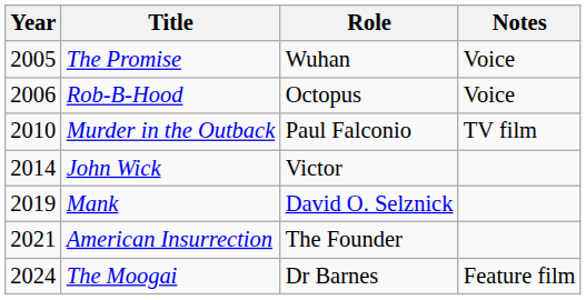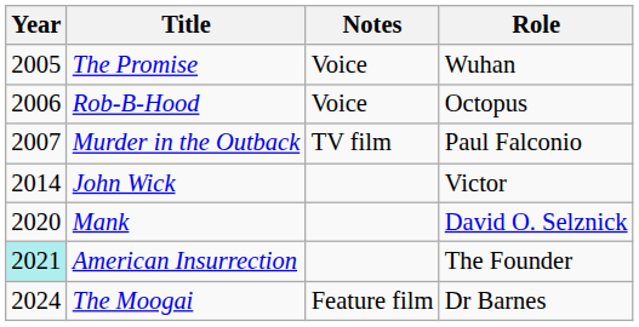columns swapped: Role <-> Notes
Murder in the Outback | Year: 2010 -> 2007
Mank | Year: 2019 -> 2020
American Insurrection | Year: no background -> paleturquoise background
